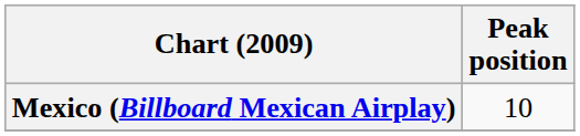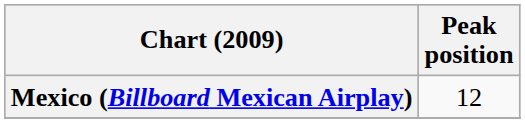Mexico (Billboard Mexican Airplay) | Peak position: 10 -> 12
